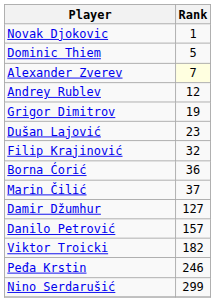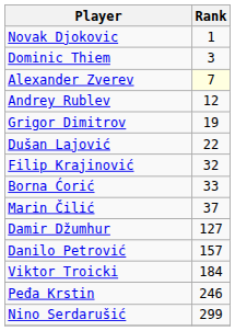Dominic Thiem | Rank: 5 -> 3
Dušan Lajović | Rank: 23 -> 22
Borna Ćorić | Rank: 36 -> 33
Viktor Troicki | Rank: 182 -> 184
